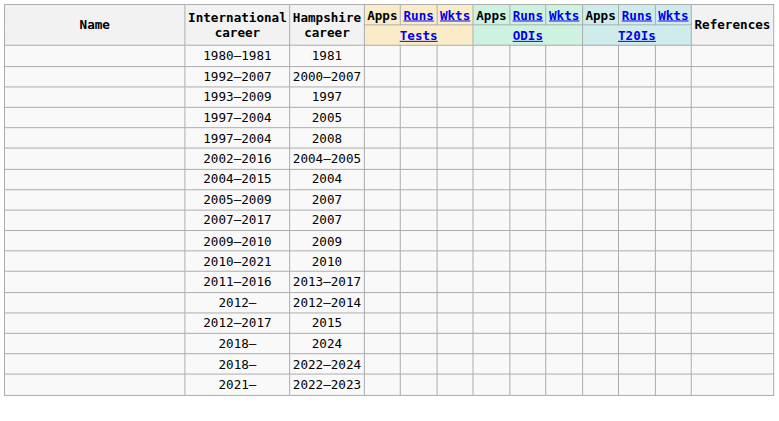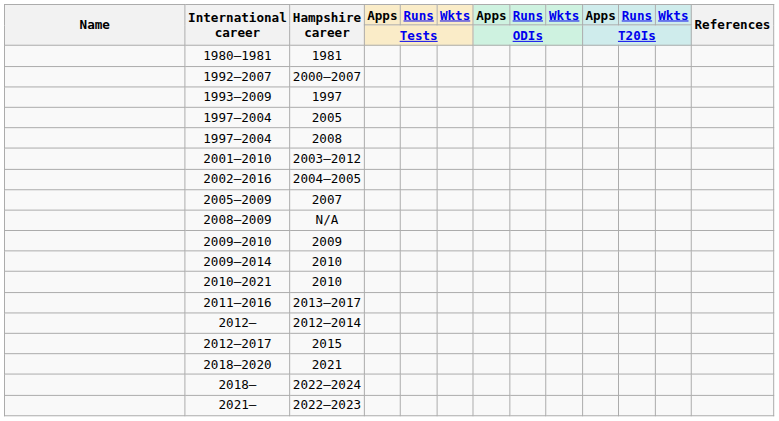+ row: 2001–2010 | 2003–2012
- row: 2004–2015 | 2004
- row: 2007–2017 | 2007
+ row: 2008–2009 | N/A
+ row: 2009–2014 | 2010
+ row: 2018–2020 | 2021
- row: 2018– | 2024
